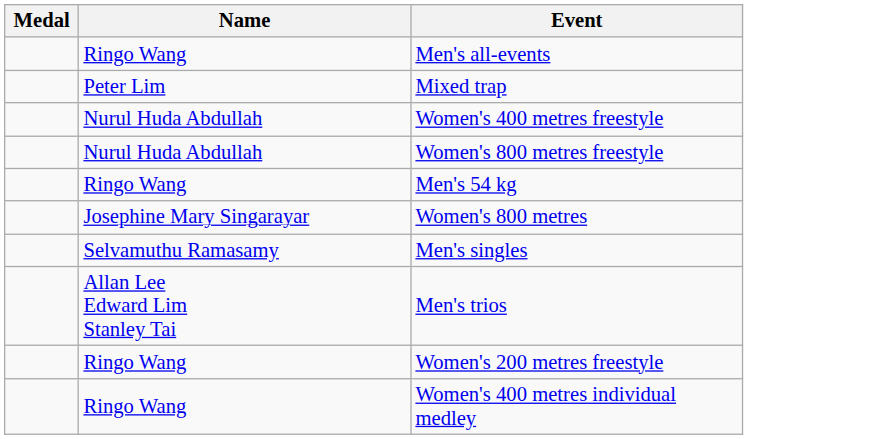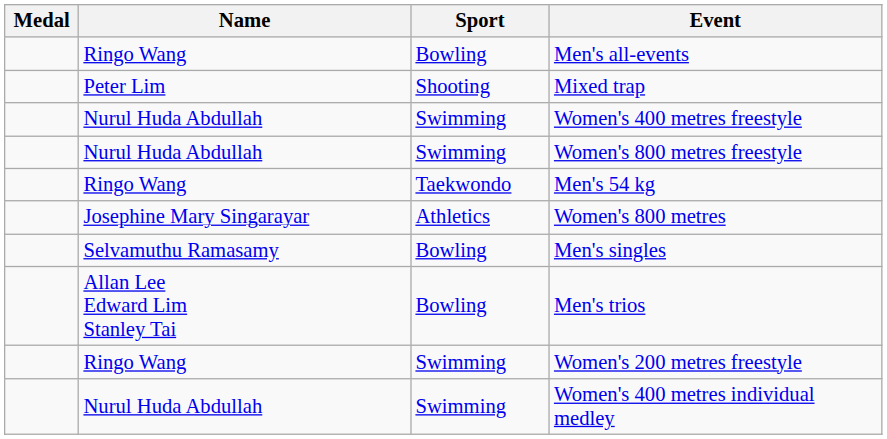+ column: Sport | Bowling | Shooting | Swimming | Swimming | Taekwondo | Athletics | Bowling | Bowling | Swimming | Swimming
Women's 400 metres individual medley | Name: Ringo Wang -> Nurul Huda Abdullah
